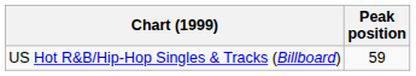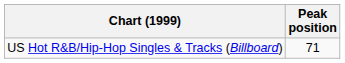US Hot R&B/Hip-Hop Singles & Tracks (Billboard) | Peak position: 59 -> 71
